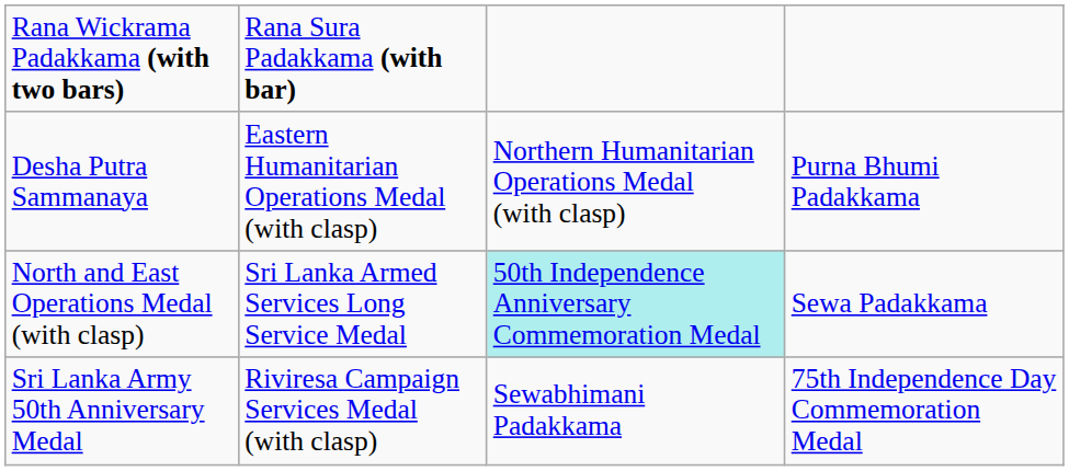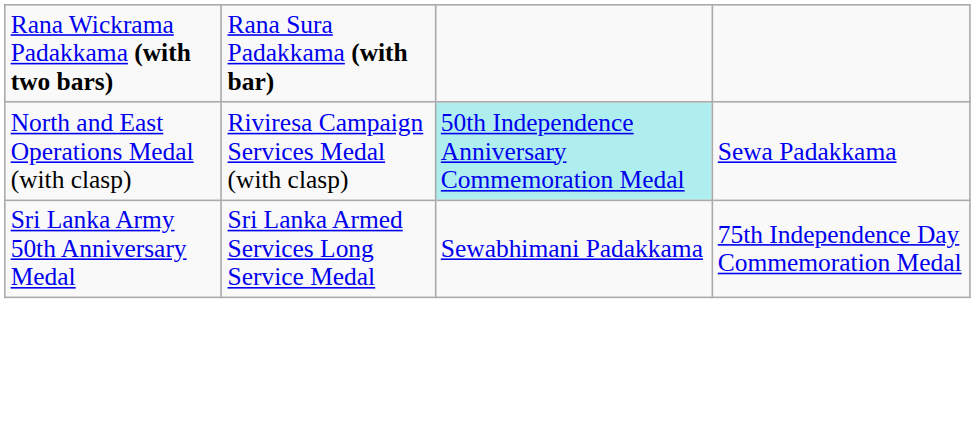- row: Desha Putra Sammanaya | Eastern Humanitarian Operations Medal (with clasp) | Northern Humanitarian Operations Medal (with clasp) | Purna Bhumi Padakkama
North and East Operations Medal (with clasp) | column 2: Sri Lanka Armed Services Long Service Medal -> Riviresa Campaign Services Medal (with clasp)
Sri Lanka Army 50th Anniversary Medal | column 2: Riviresa Campaign Services Medal (with clasp) -> Sri Lanka Armed Services Long Service Medal
